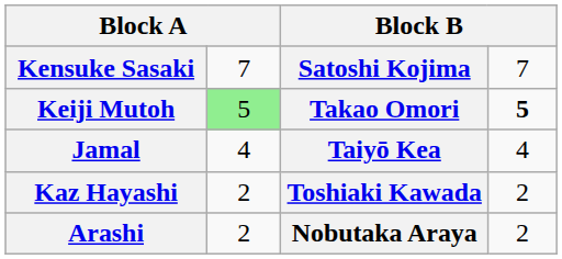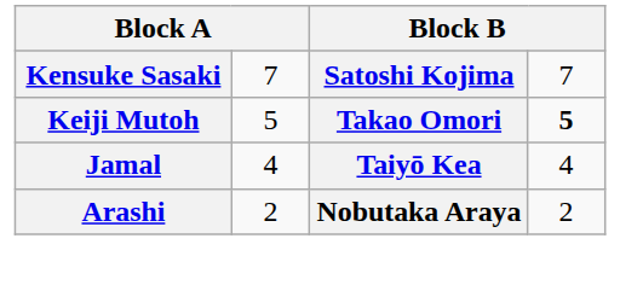Keiji Mutoh | column 2: lightgreen background -> no background
- row: Kaz Hayashi | 2 | Toshiaki Kawada | 2
